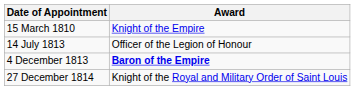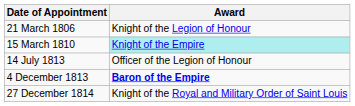+ row: 21 March 1806 | Knight of the Legion of Honour
15 March 1810 | Award: no background -> paleturquoise background
